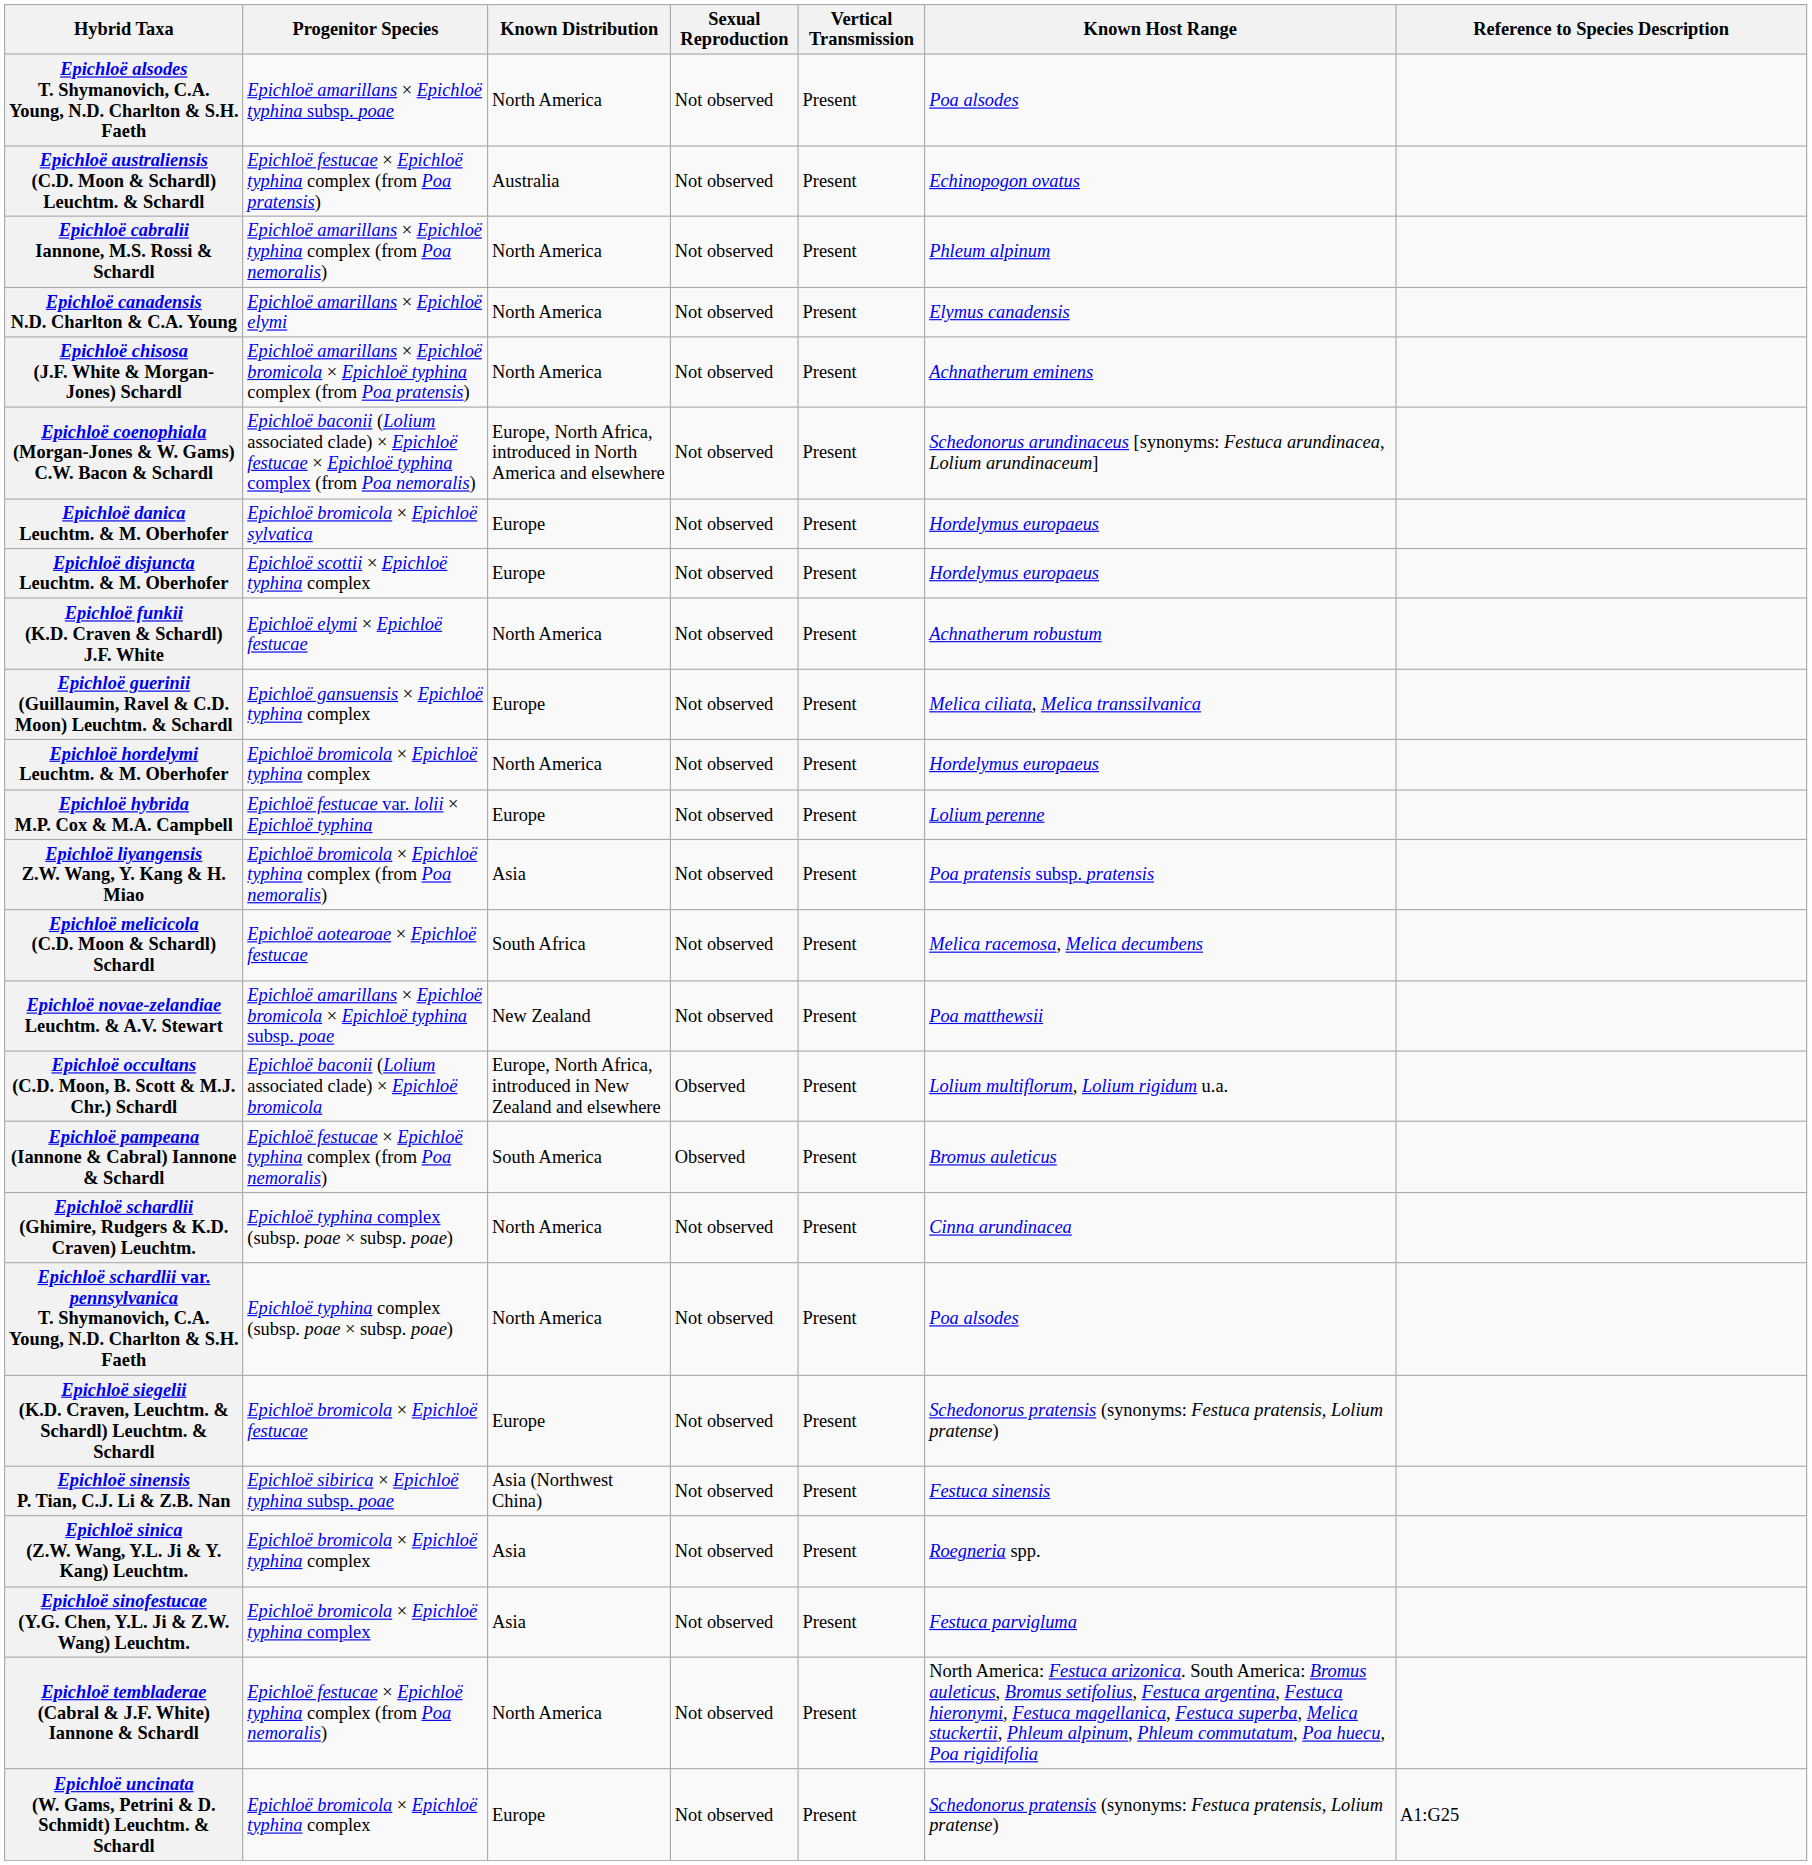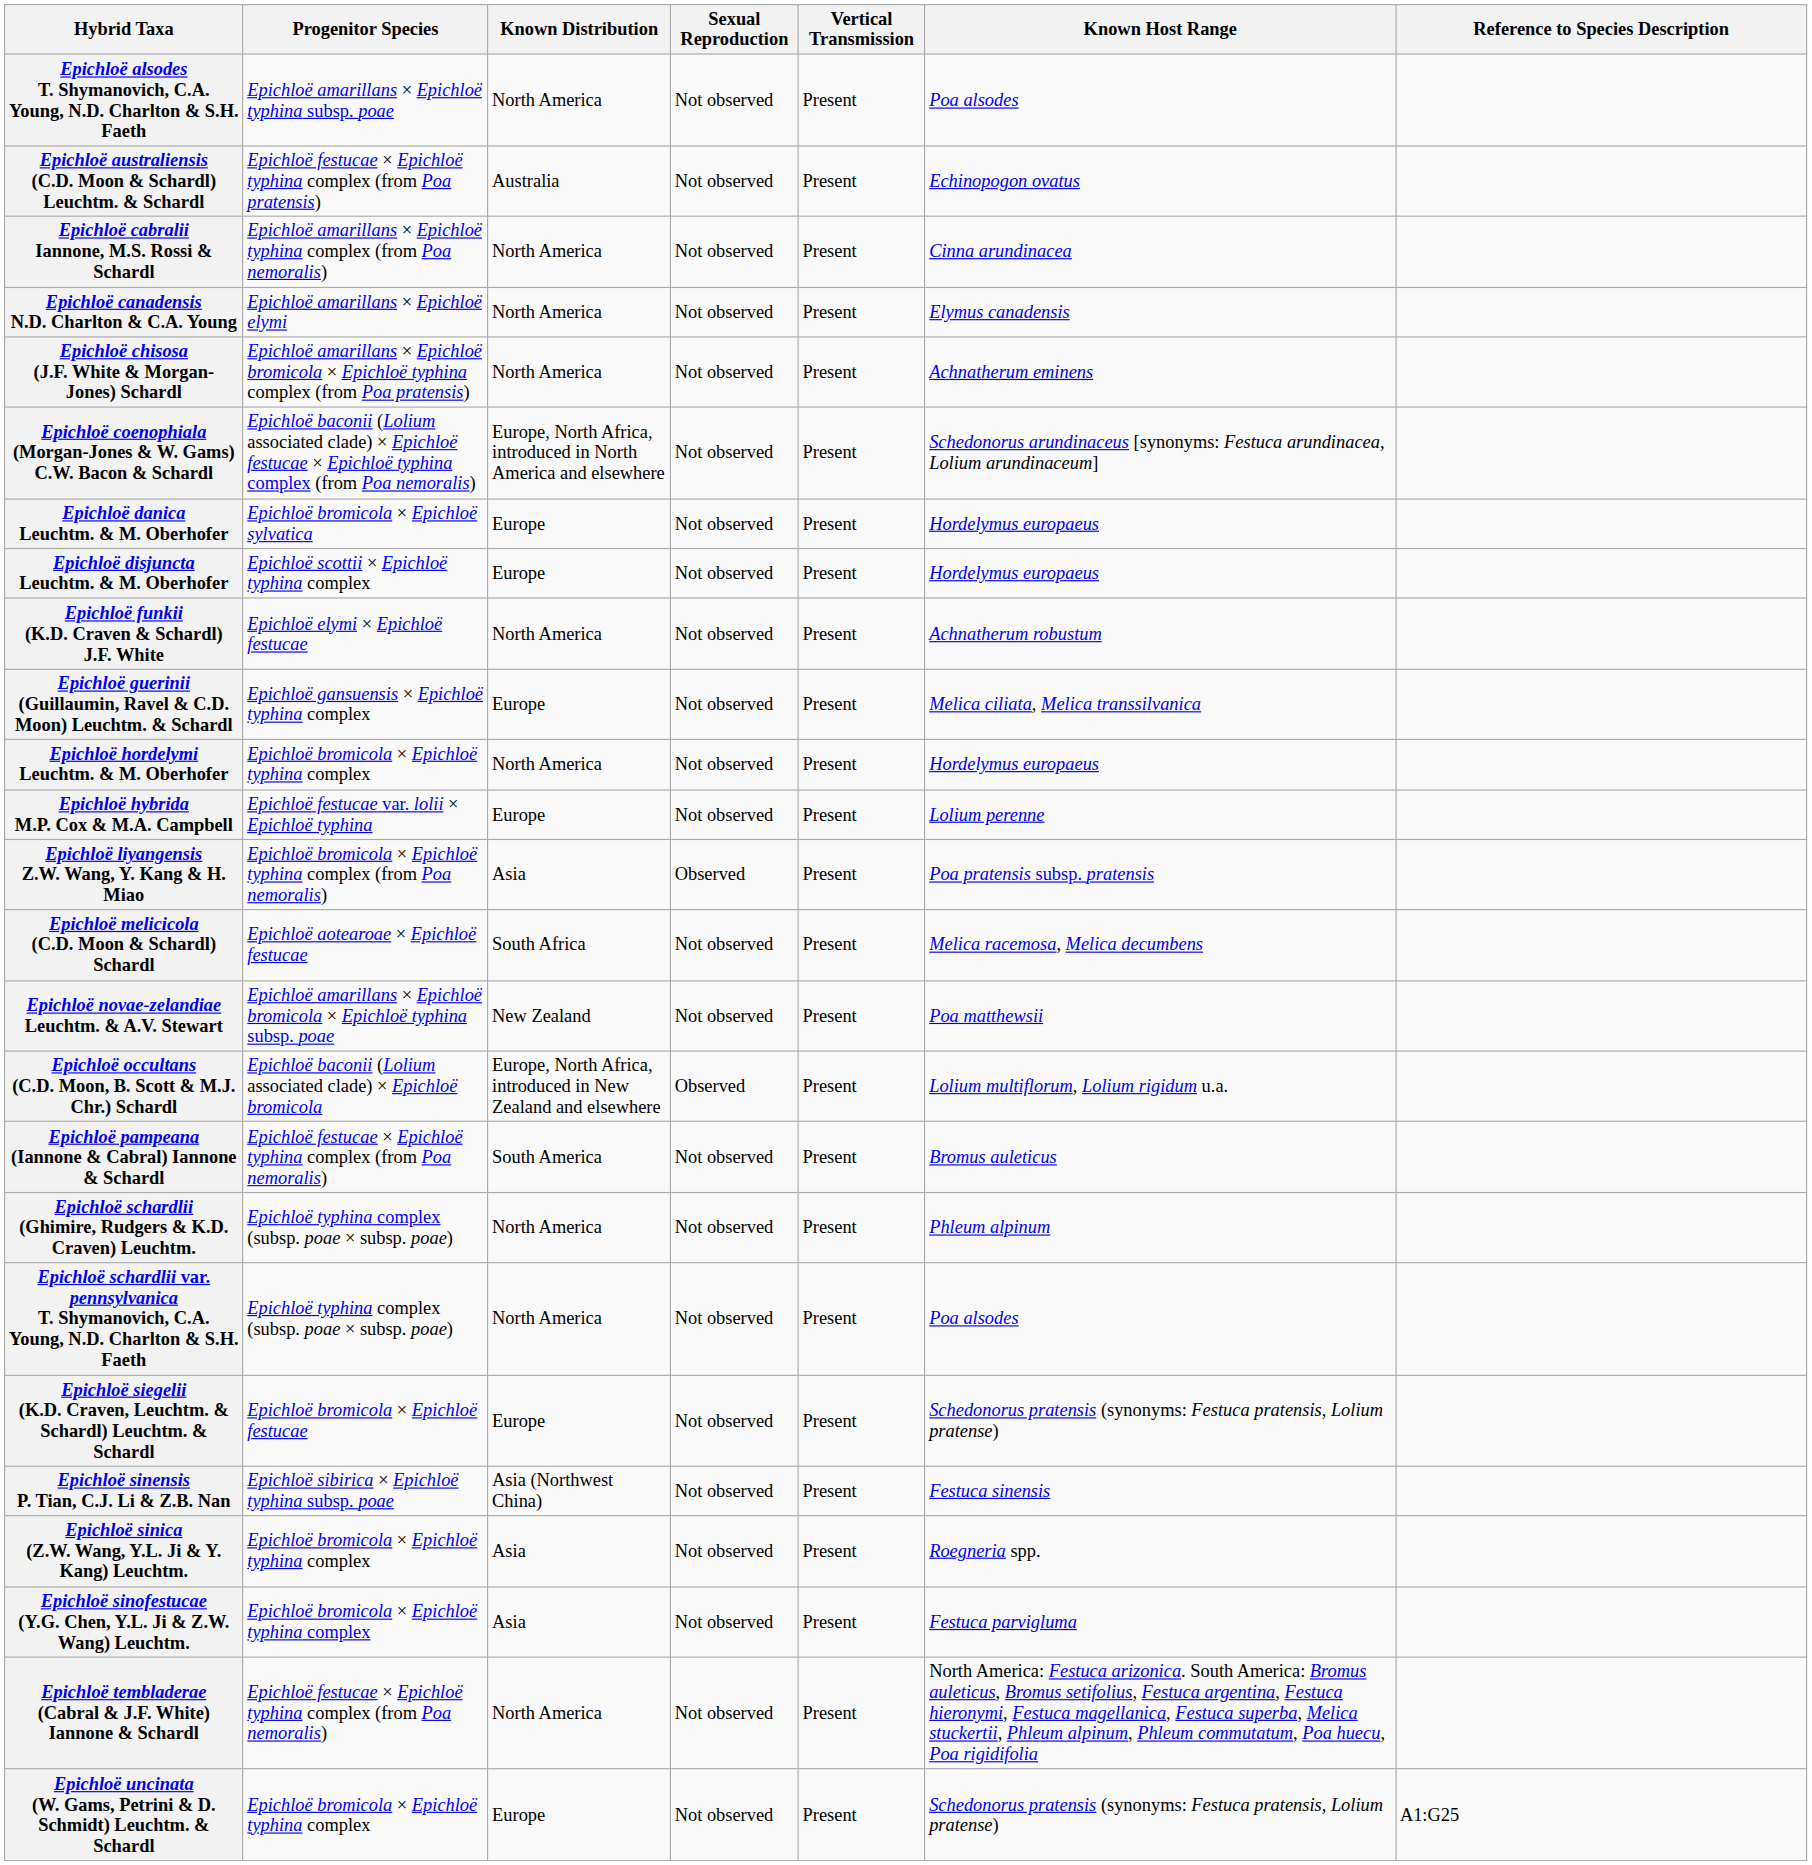Epichloë cabralii Iannone, M.S. Rossi & Schardl | Known Host Range: Phleum alpinum -> Cinna arundinacea
Epichloë liyangensis Z.W. Wang, Y. Kang & H. Miao | Sexual Reproduction: Not observed -> Observed
Epichloë pampeana (Iannone & Cabral) Iannone & Schardl | Sexual Reproduction: Observed -> Not observed
Epichloë schardlii (Ghimire, Rudgers & K.D. Craven) Leuchtm. | Known Host Range: Cinna arundinacea -> Phleum alpinum
